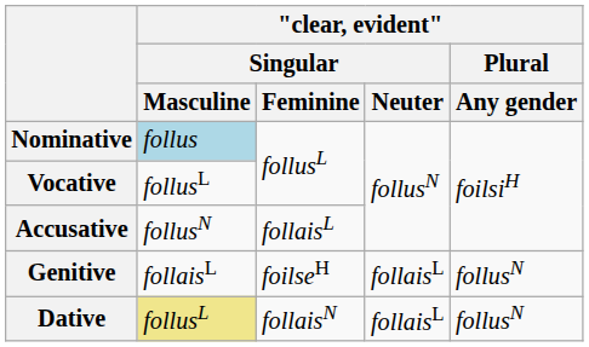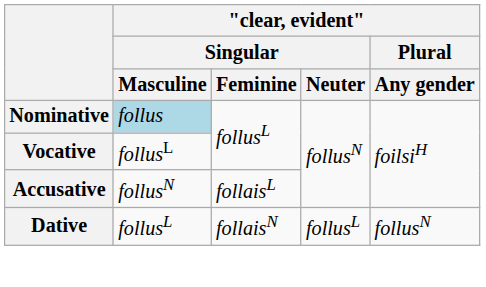- row: Genitive | follaisL | foilseH | follaisL | follusN
Dative | "clear, evident" / Singular / Masculine: khaki background -> no background
Dative | "clear, evident" / Singular / Neuter: follaisL -> follusL
